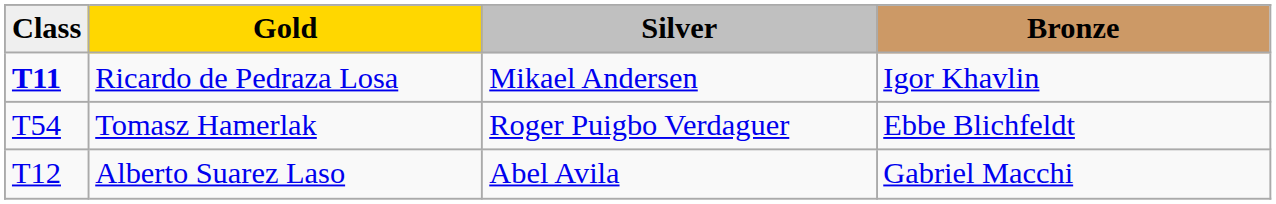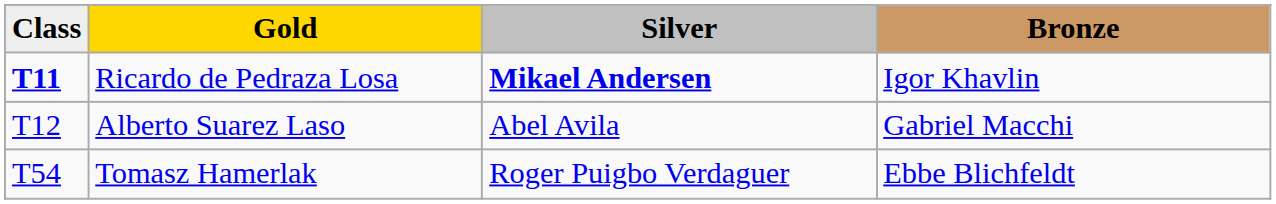Ricardo de Pedraza Losa | Silver: normal -> bold
rows swapped: Alberto Suarez Laso <-> Tomasz Hamerlak
